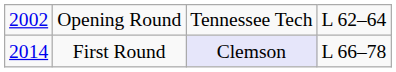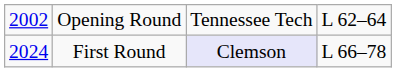First Round | column 1: 2014 -> 2024
